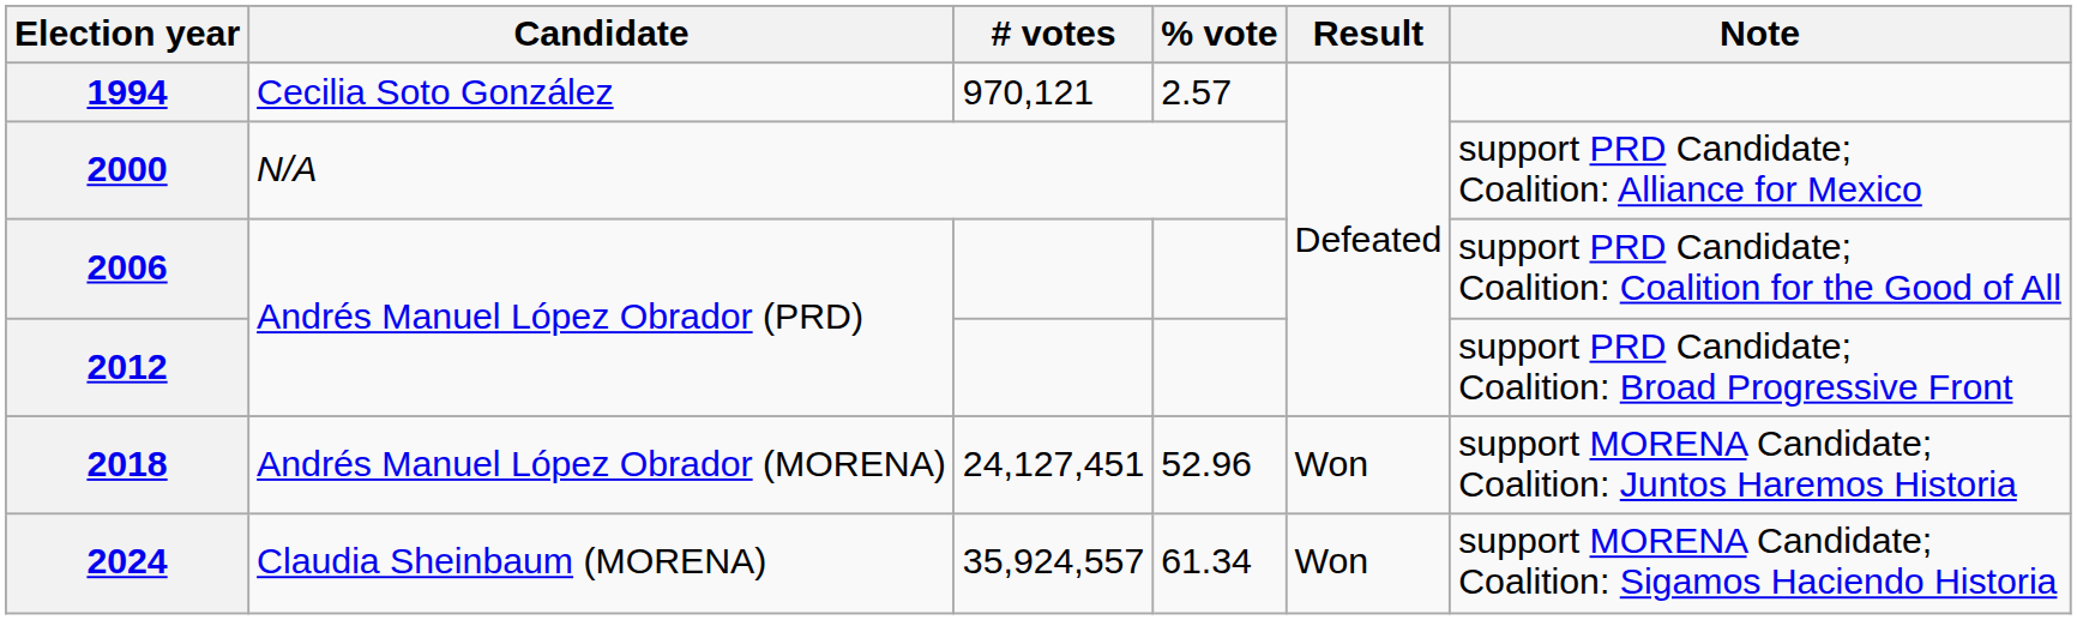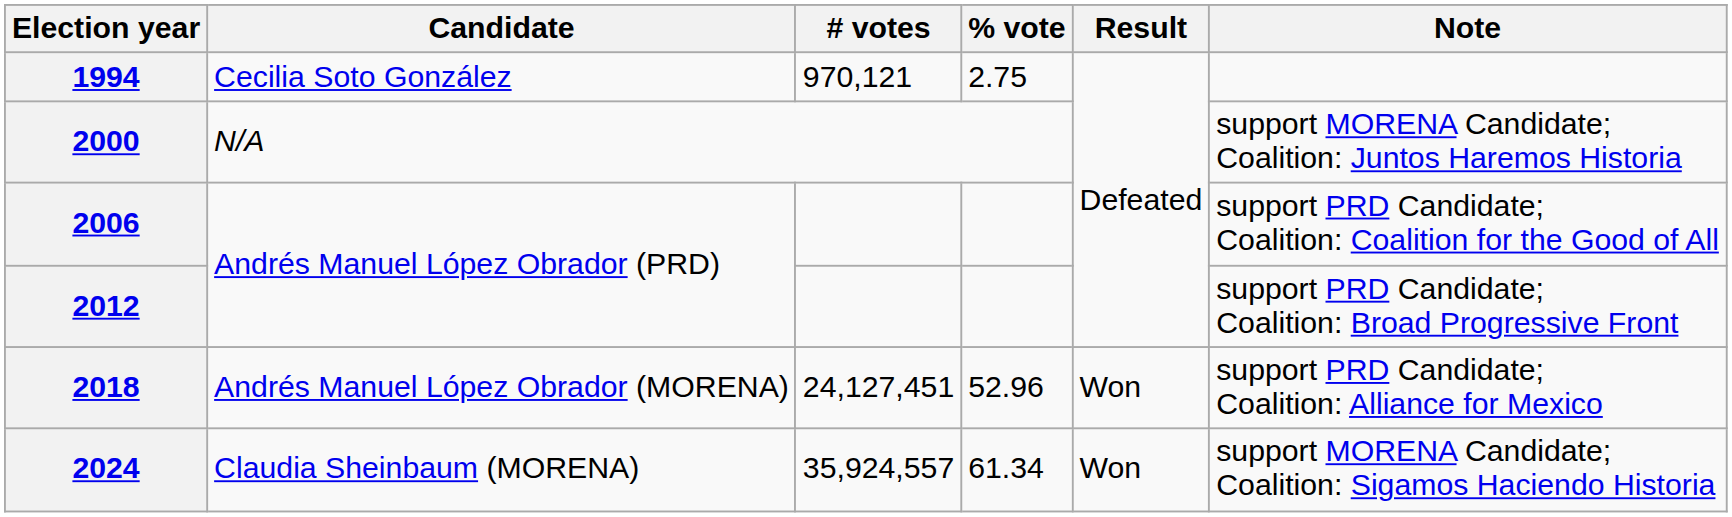1994 | % vote: 2.57 -> 2.75
2000 | Note: support PRD Candidate; Coalition: Alliance for Mexico -> support MORENA Candidate; Coalition: Juntos Haremos Historia
2018 | Note: support MORENA Candidate; Coalition: Juntos Haremos Historia -> support PRD Candidate; Coalition: Alliance for Mexico
